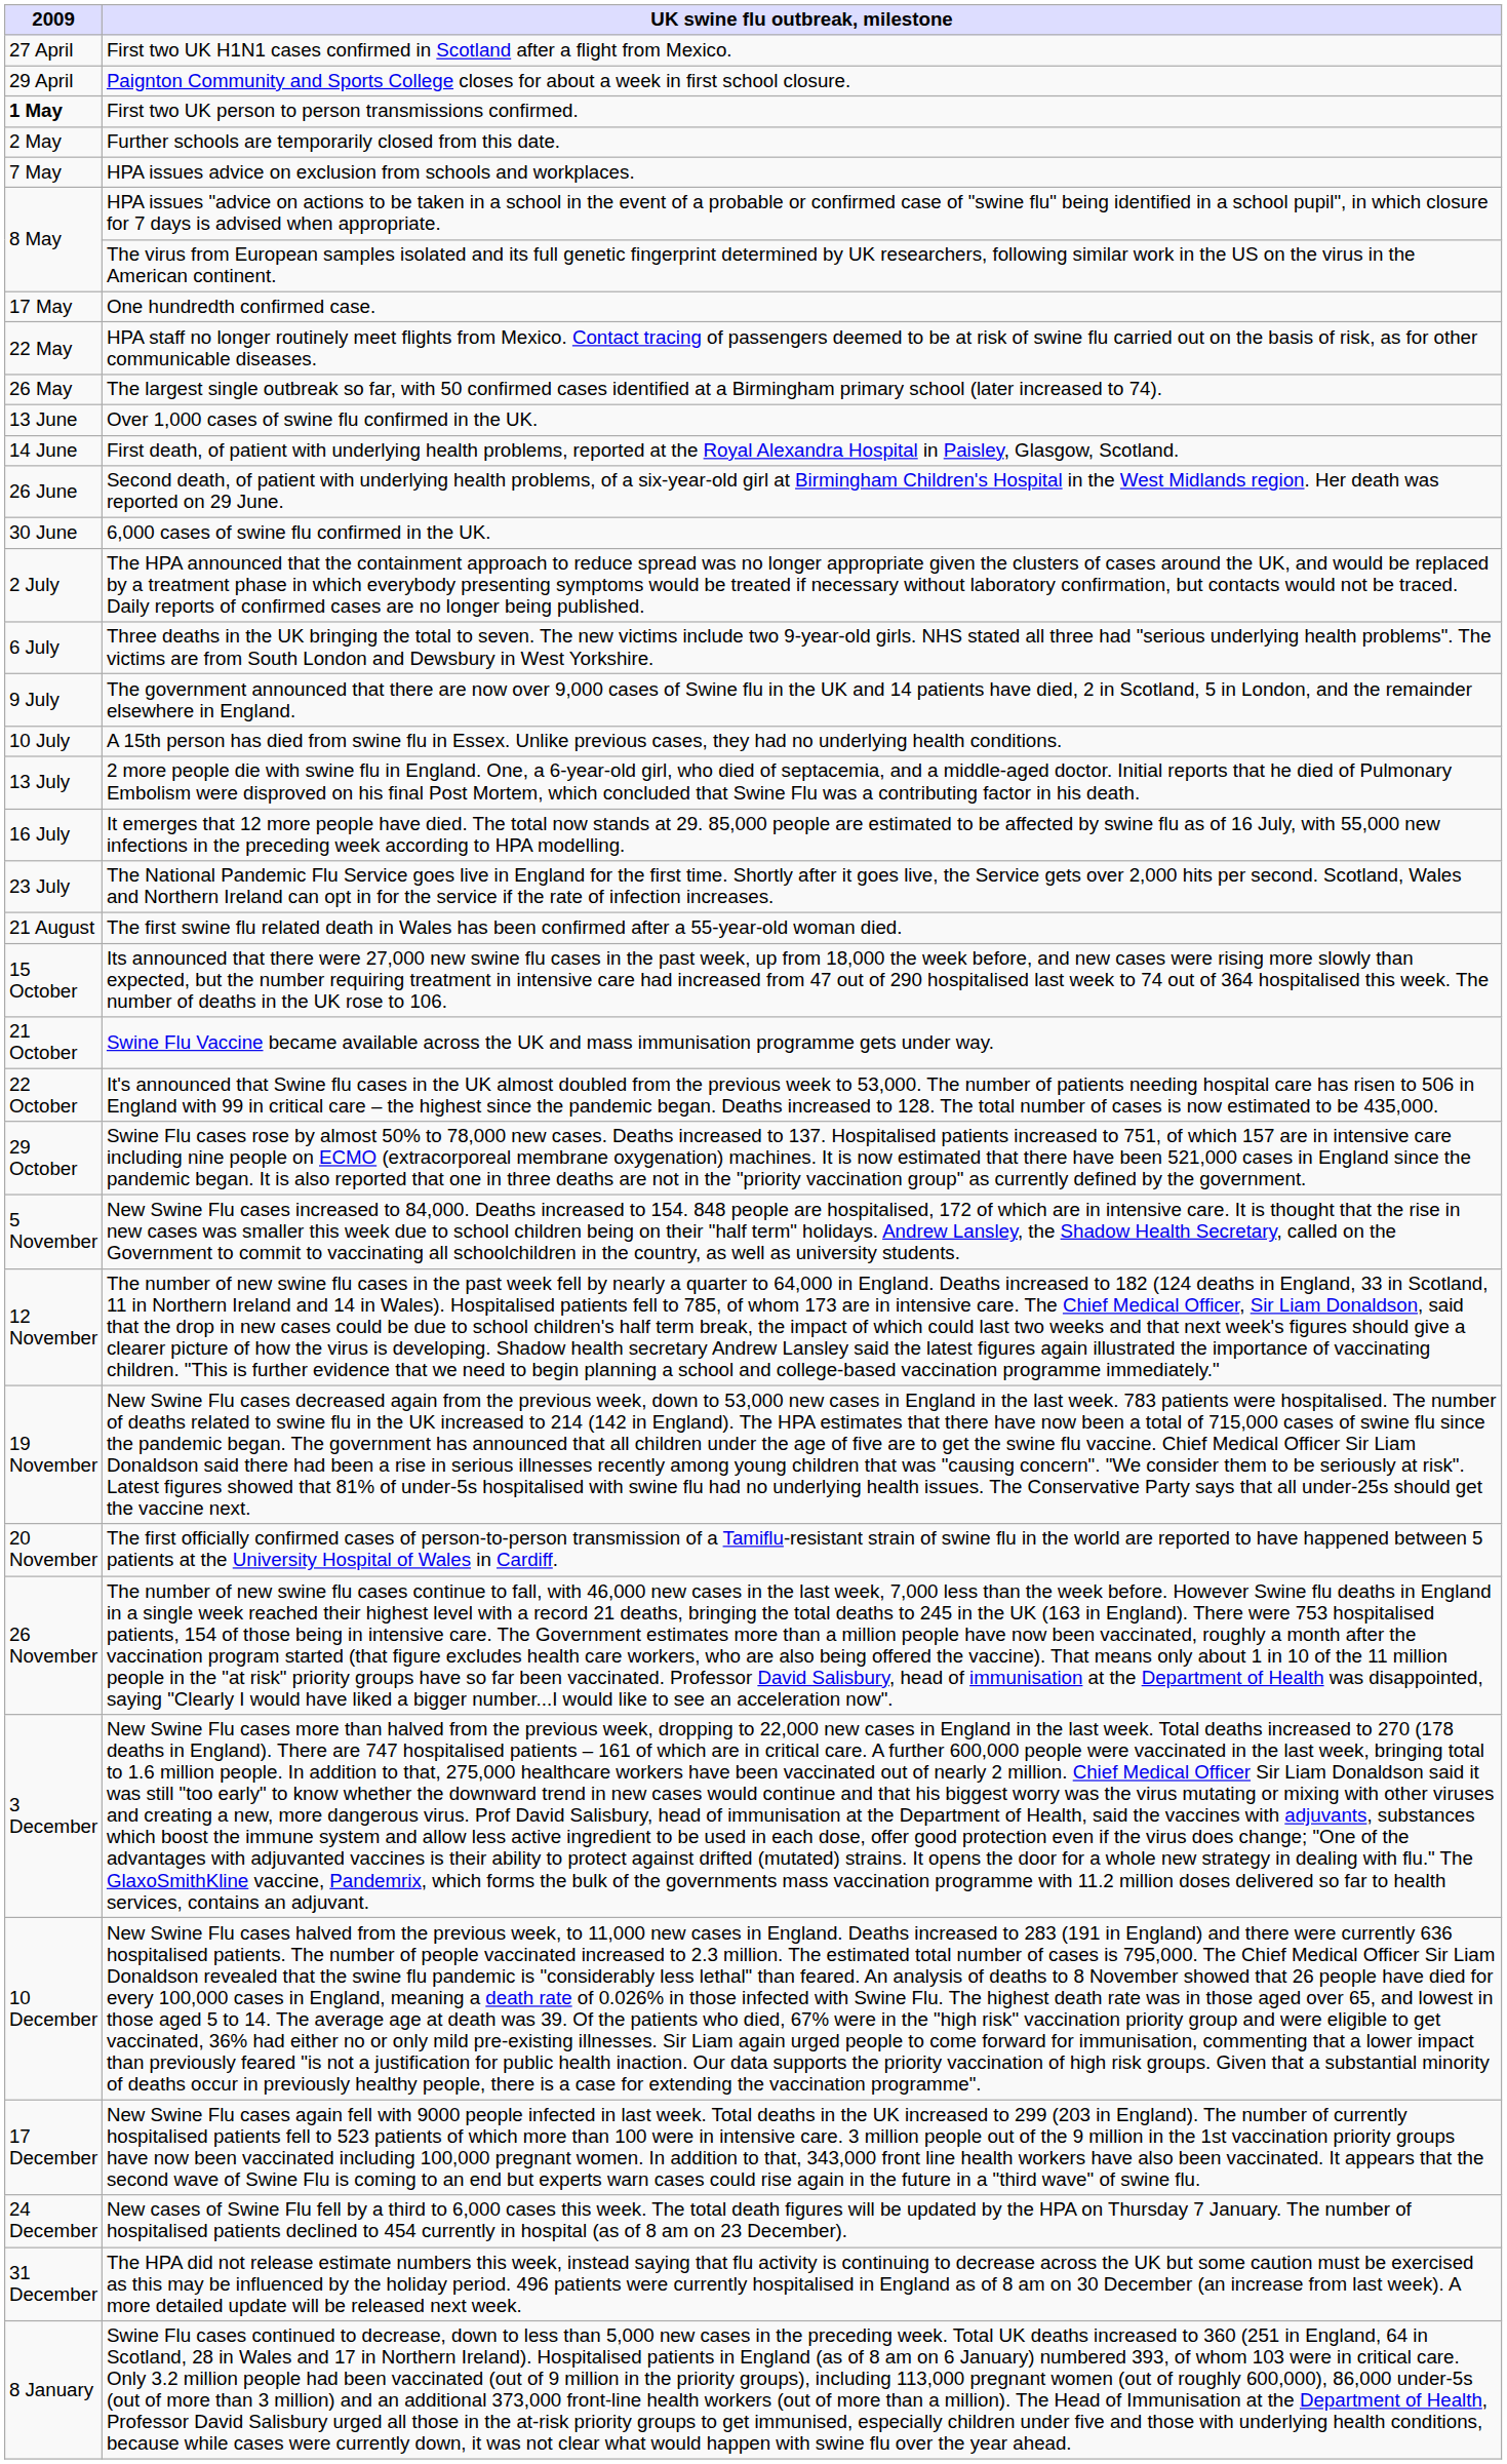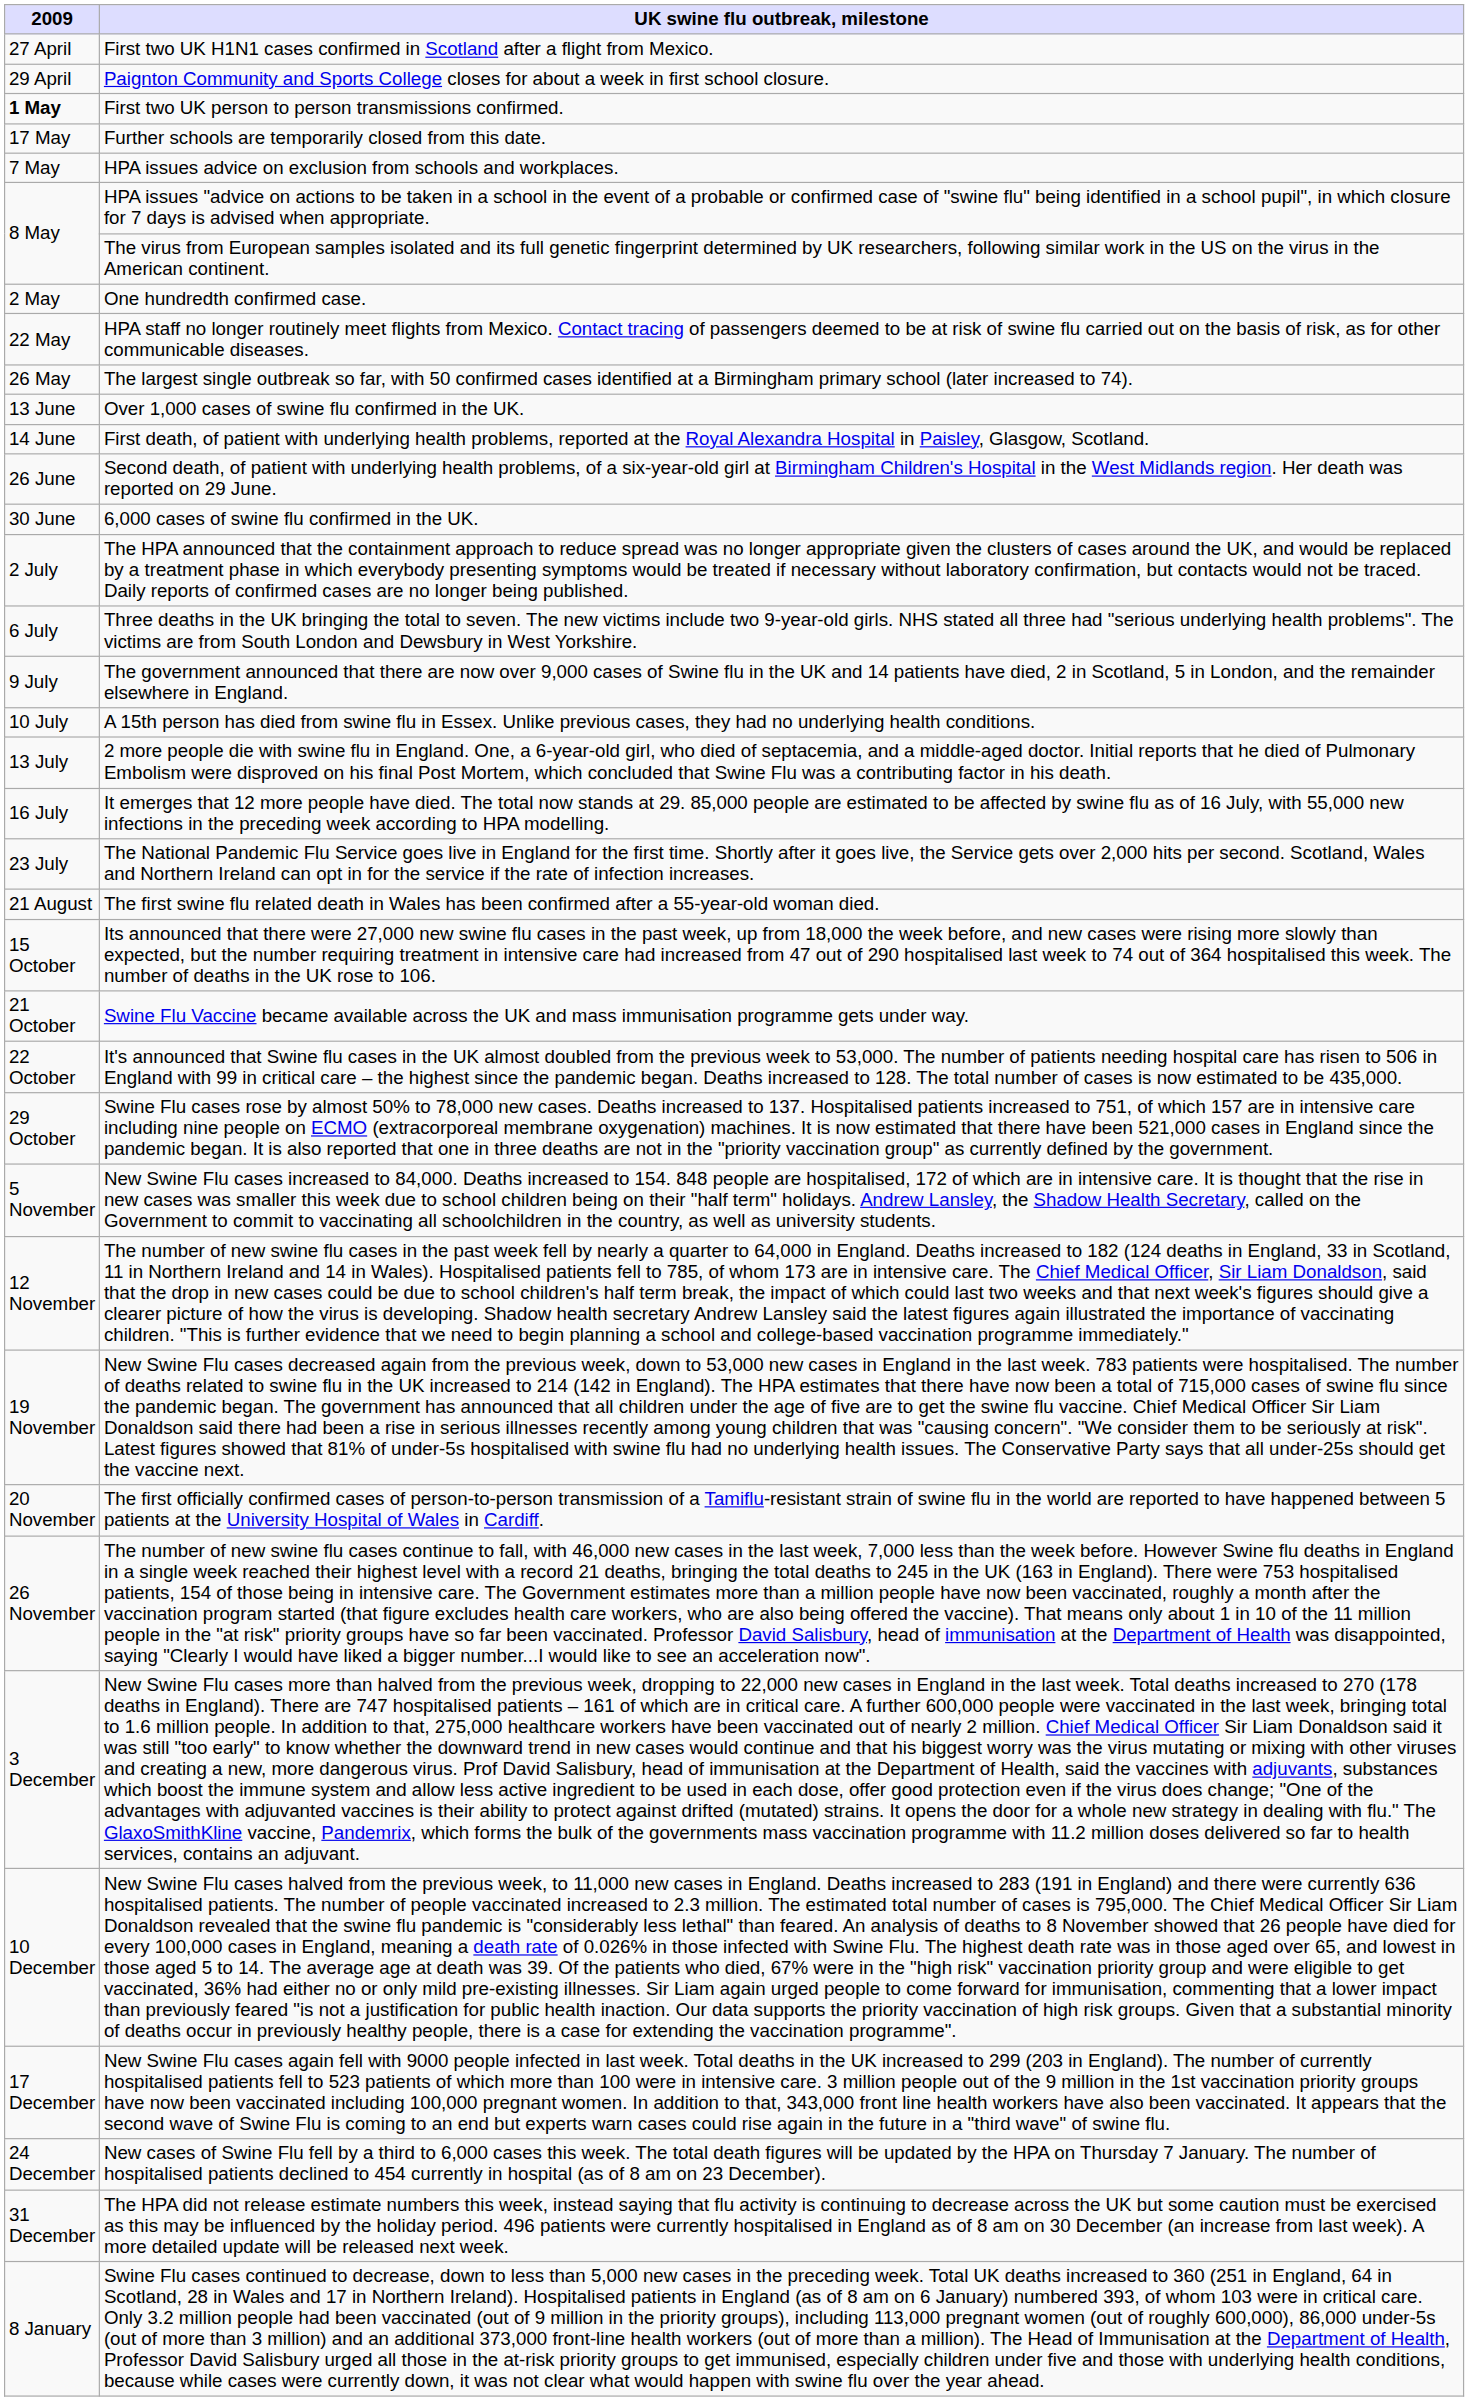Further schools are temporarily closed from this date. | 2009: 2 May -> 17 May
One hundredth confirmed case. | 2009: 17 May -> 2 May
